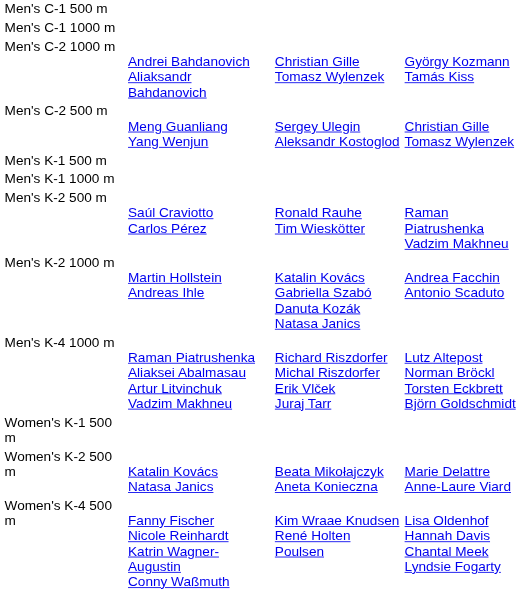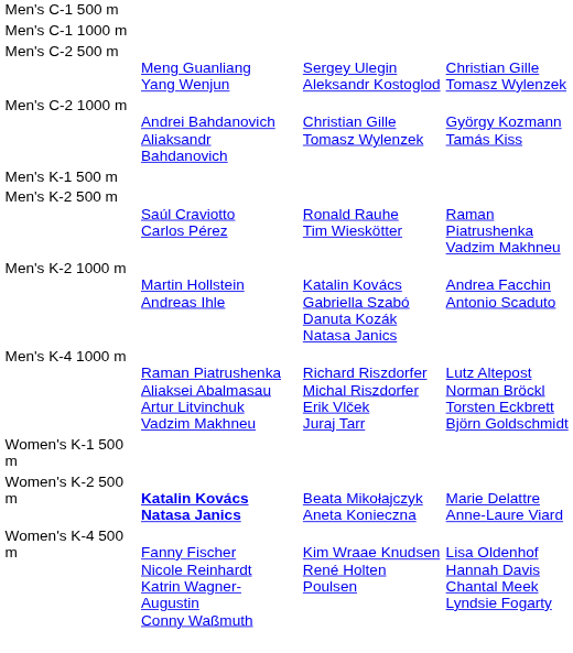rows swapped: Men's C-2 500 m <-> Men's C-2 1000 m
- row: Men's K-1 1000 m
Women's K-2 500 m | column 2: normal -> bold
